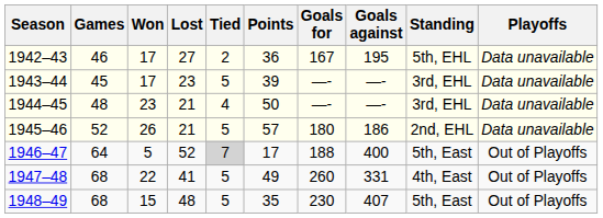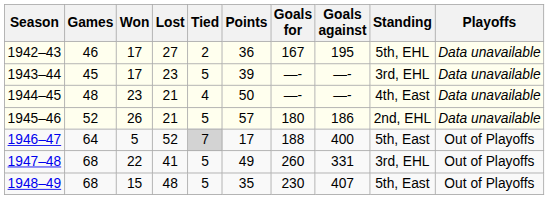1944–45 | Standing: 3rd, EHL -> 4th, East
1947–48 | Standing: 4th, East -> 3rd, EHL
